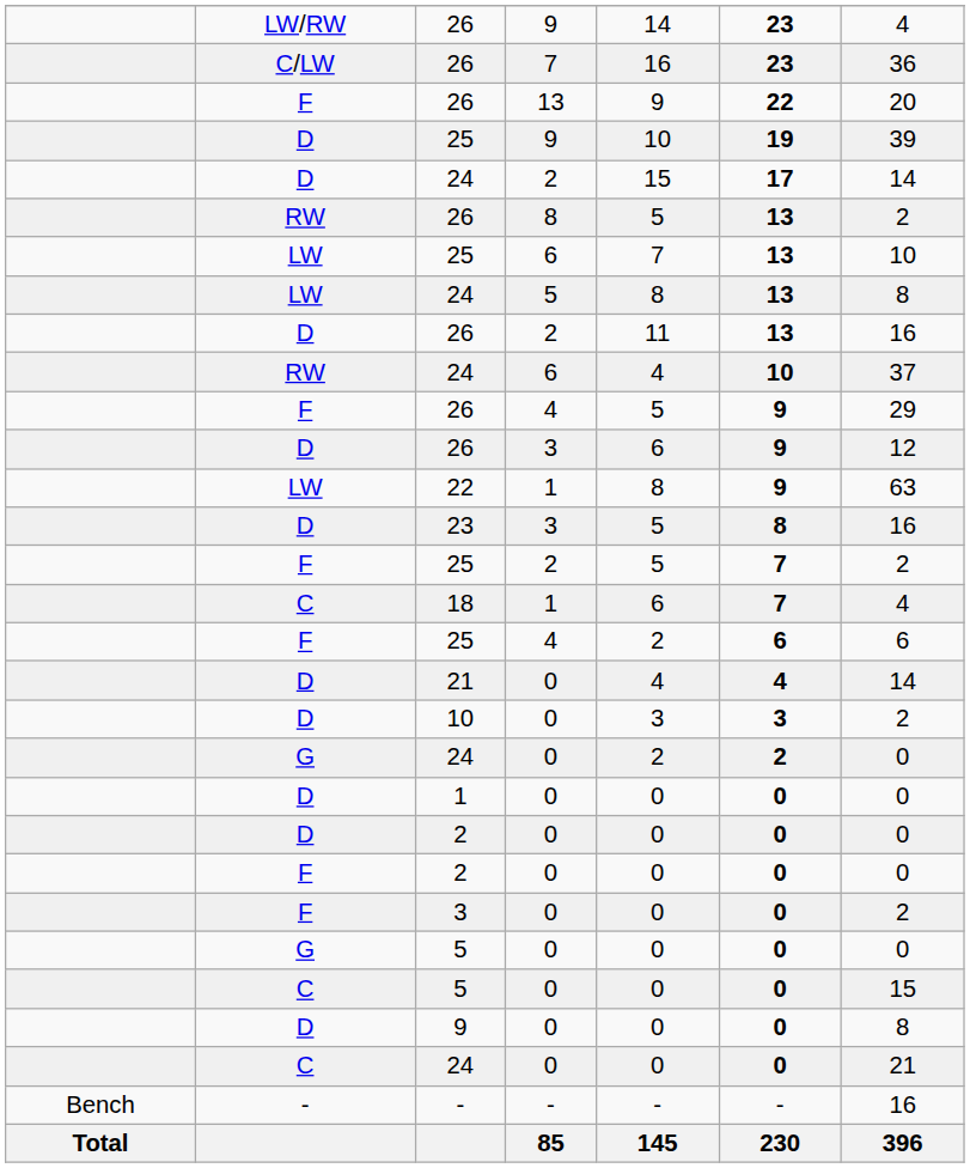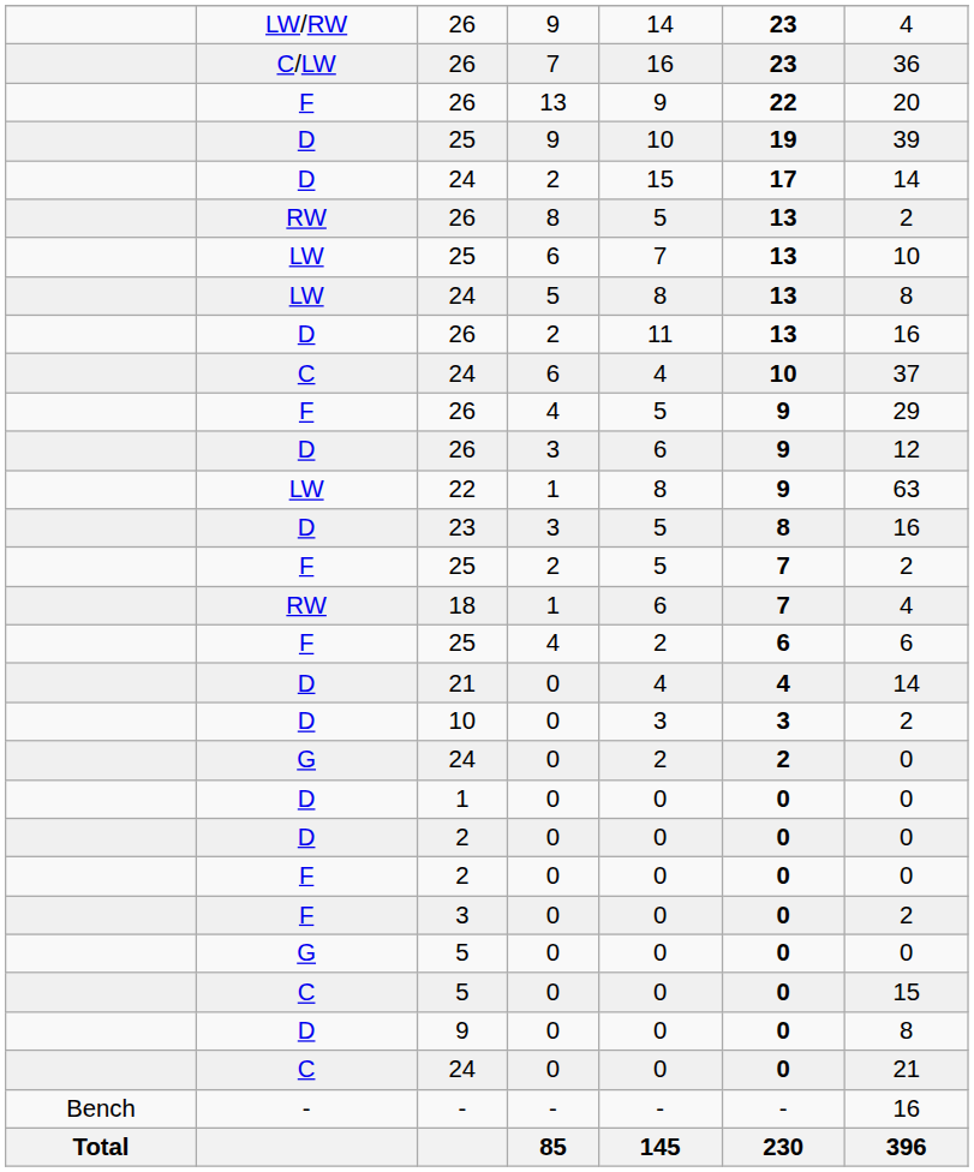24 / 6 | column 2: RW -> C
18 | column 2: C -> RW
